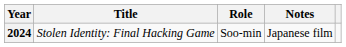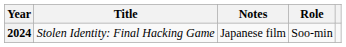columns swapped: Role <-> Notes
